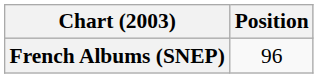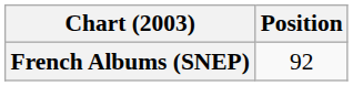French Albums (SNEP) | Position: 96 -> 92
